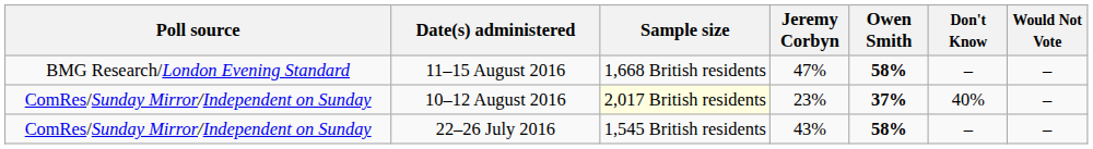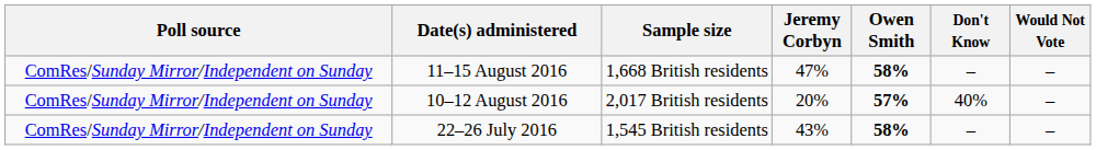11–15 August 2016 | Poll source: BMG Research/London Evening Standard -> ComRes/Sunday Mirror/Independent on Sunday
10–12 August 2016 | Sample size: lightyellow background -> no background
10–12 August 2016 | Jeremy Corbyn: 23% -> 20%
10–12 August 2016 | Owen Smith: 37% -> 57%
